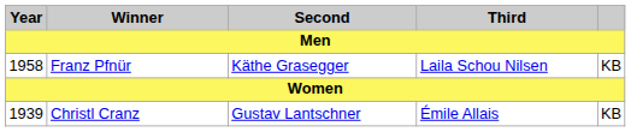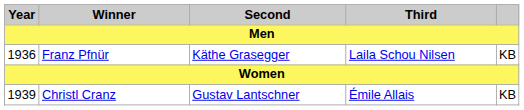Franz Pfnür | Year: 1958 -> 1936
